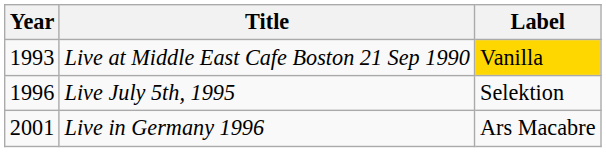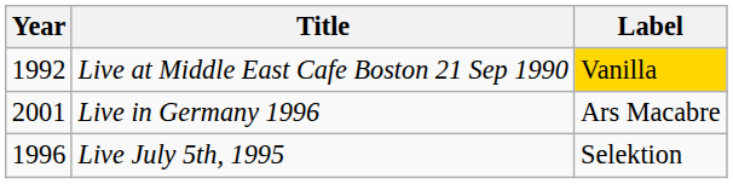Live at Middle East Cafe Boston 21 Sep 1990 | Year: 1993 -> 1992
rows swapped: Live July 5th, 1995 <-> Live in Germany 1996
